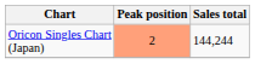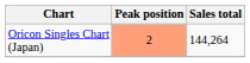Oricon Singles Chart (Japan) | Sales total: 144,244 -> 144,264
